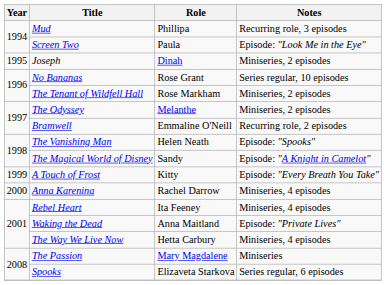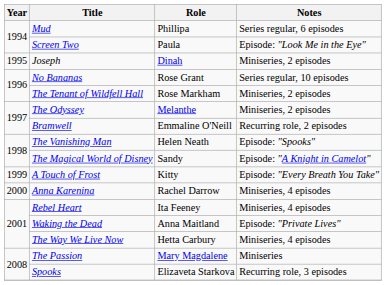Mud | Notes: Recurring role, 3 episodes -> Series regular, 6 episodes
Spooks | Notes: Series regular, 6 episodes -> Recurring role, 3 episodes
